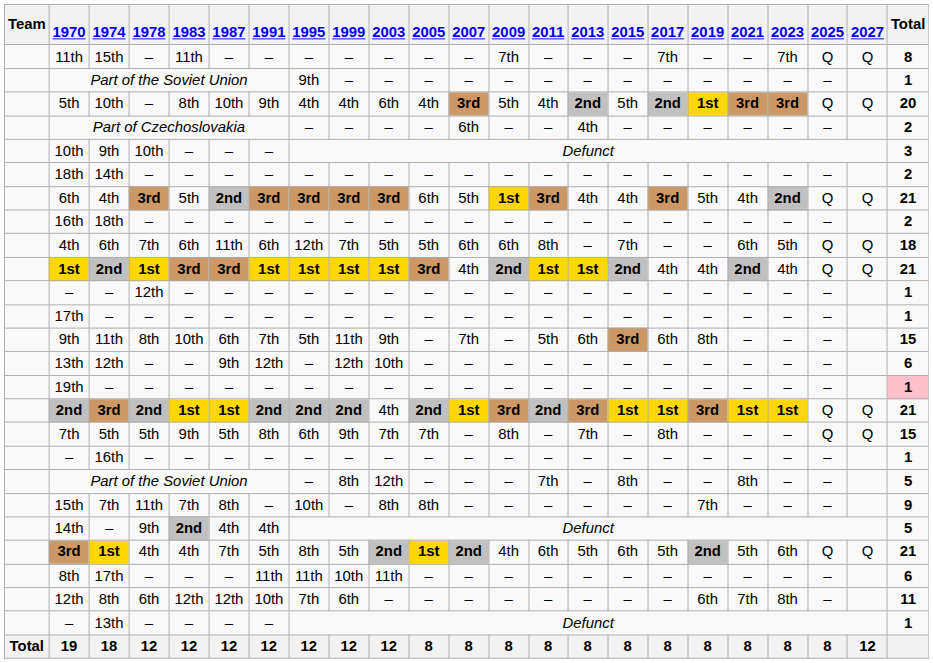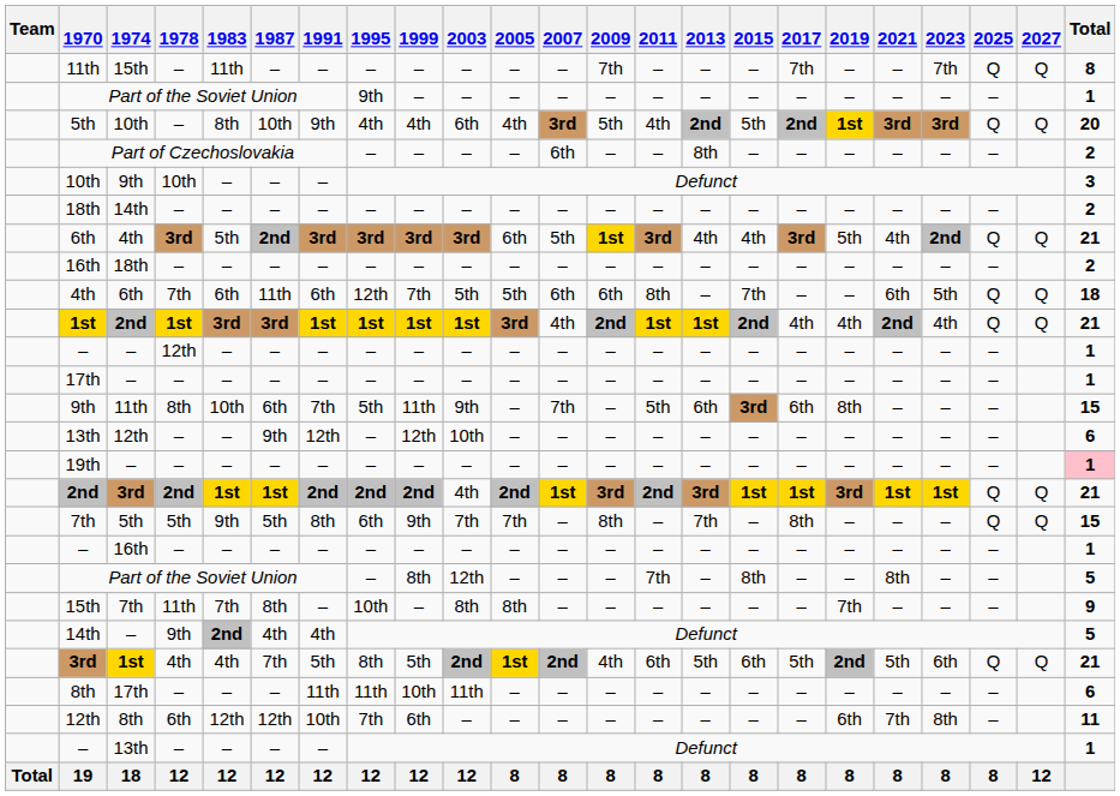Part of Czechoslovakia | 2013: 4th -> 8th
